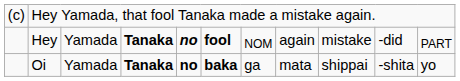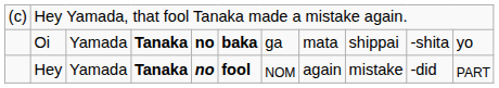rows swapped: Oi <-> Hey
